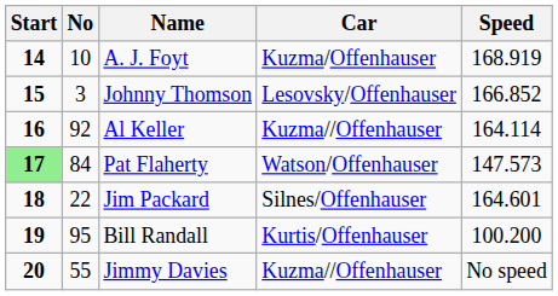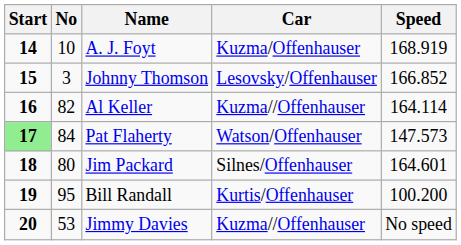Al Keller | No: 92 -> 82
Jim Packard | No: 22 -> 80
Jimmy Davies | No: 55 -> 53
